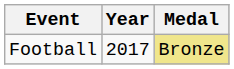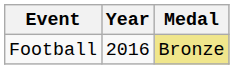Football | Year: 2017 -> 2016
